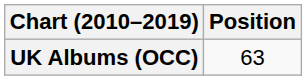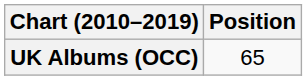UK Albums (OCC) | Position: 63 -> 65
